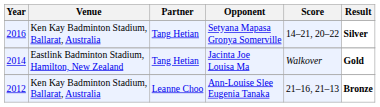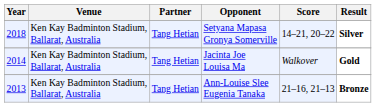Setyana Mapasa Gronya Somerville | Year: 2016 -> 2018
Jacinta Joe Louisa Ma | Venue: Eastlink Badminton Stadium, Hamilton, New Zealand -> Ken Kay Badminton Stadium, Ballarat, Australia
Ann-Louise Slee Eugenia Tanaka | Year: 2012 -> 2013
Ann-Louise Slee Eugenia Tanaka | Partner: Leanne Choo -> Tang Hetian
